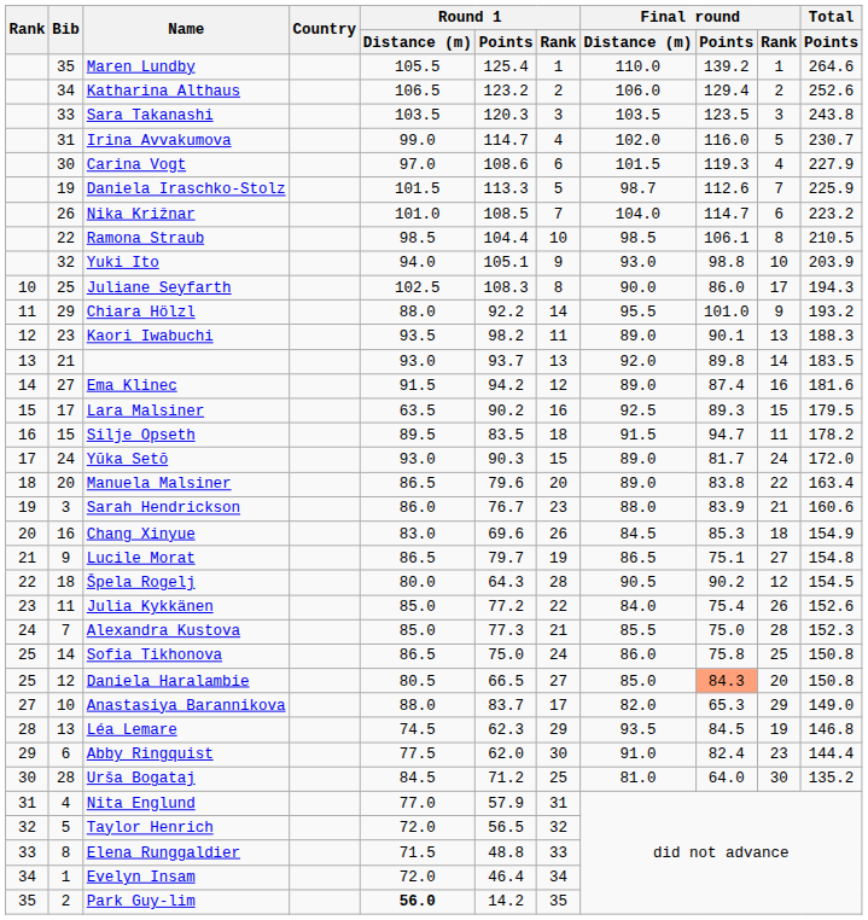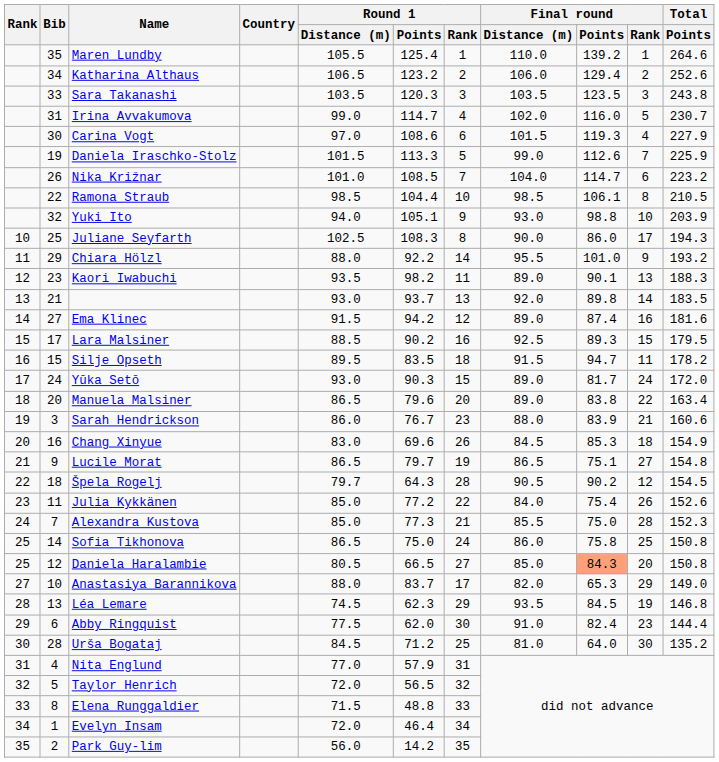Daniela Iraschko-Stolz | Final round / Distance (m): 98.7 -> 99.0
Lara Malsiner | Round 1 / Distance (m): 63.5 -> 88.5
Špela Rogelj | Round 1 / Distance (m): 80.0 -> 79.7
Park Guy-lim | Round 1 / Distance (m): bold -> normal
